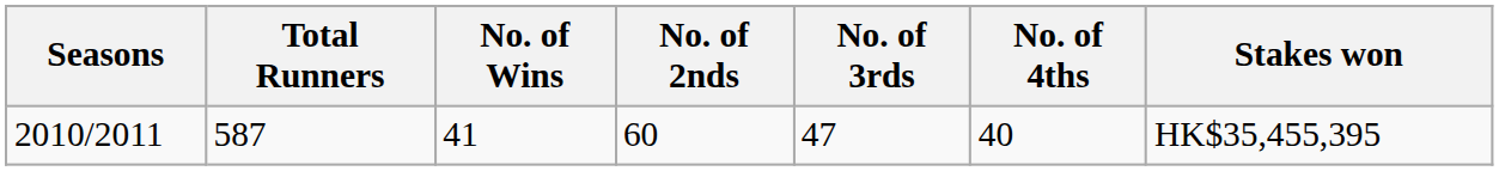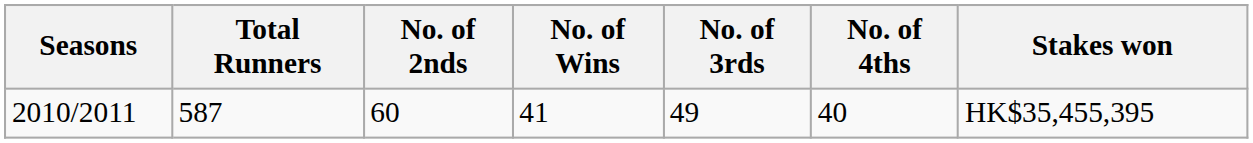columns swapped: No. of Wins <-> No. of 2nds
2010/2011 | No. of 3rds: 47 -> 49
